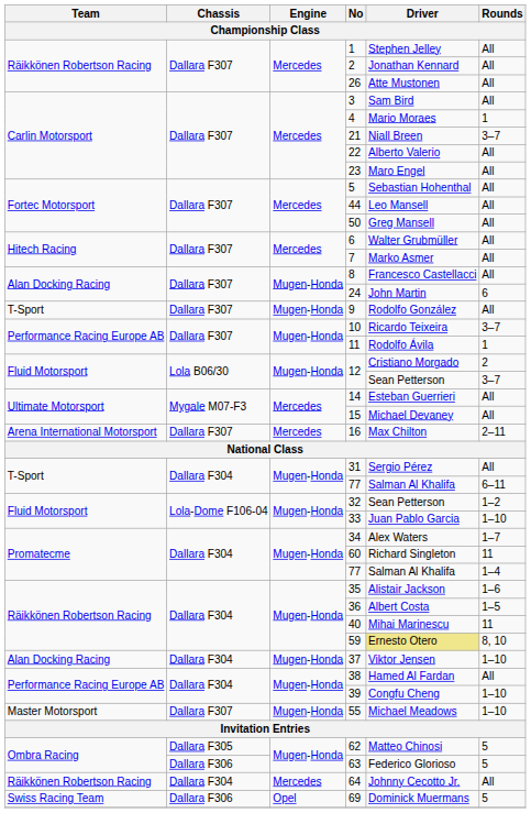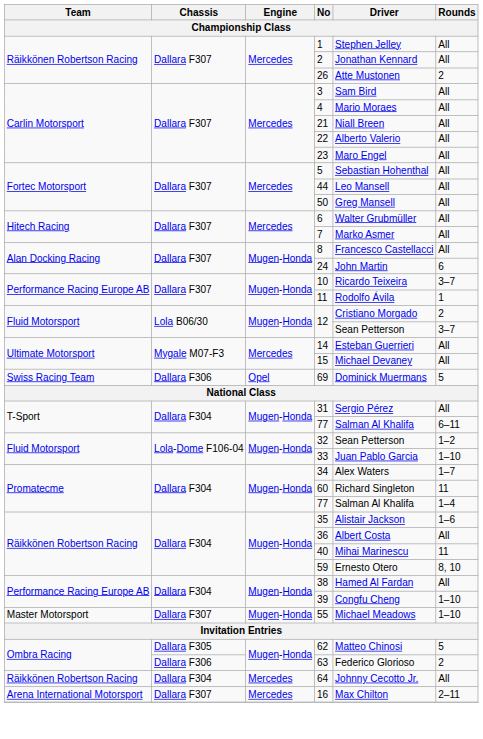26 | Rounds: All -> 2
4 | Rounds: 1 -> All
21 | Rounds: 3–7 -> All
- row: T-Sport | Dallara F307 | Mugen-Honda | 9 | Rodolfo González | All
rows swapped: 16 <-> 69
36 | Rounds: 1–5 -> All
59 | Driver: khaki background -> no background
- row: Alan Docking Racing | Dallara F304 | Mugen-Honda | 37 | Viktor Jensen | 1–10
63 | Rounds: 5 -> 2
